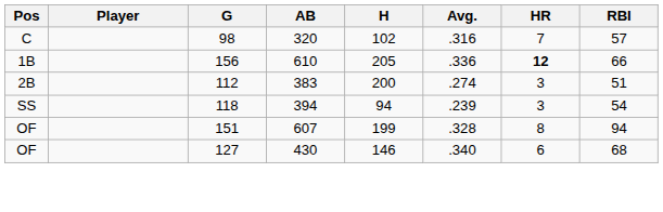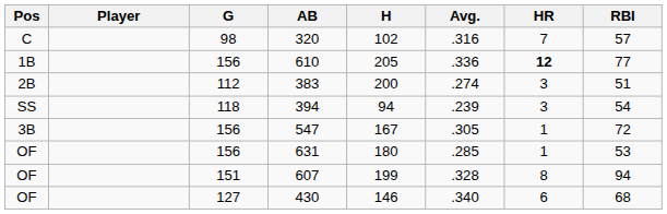610 | RBI: 66 -> 77
+ row: 3B | 156 | 547 | 167 | .305 | 1 | 72
+ row: OF | 156 | 631 | 180 | .285 | 1 | 53
